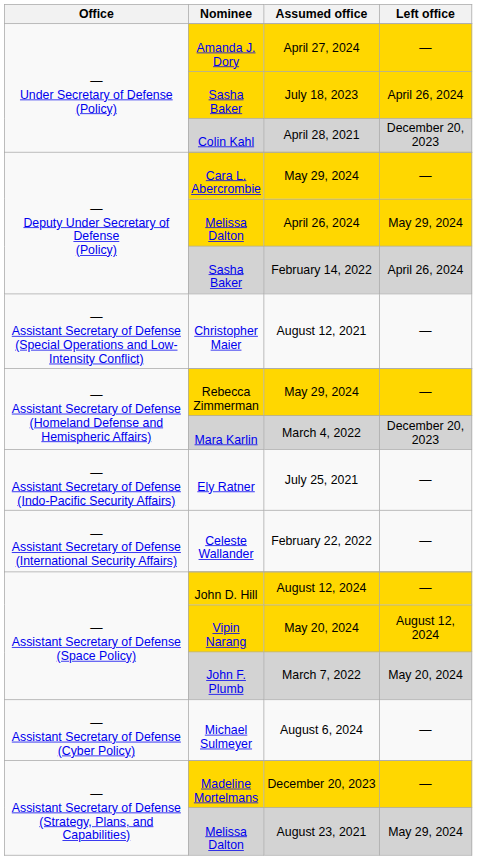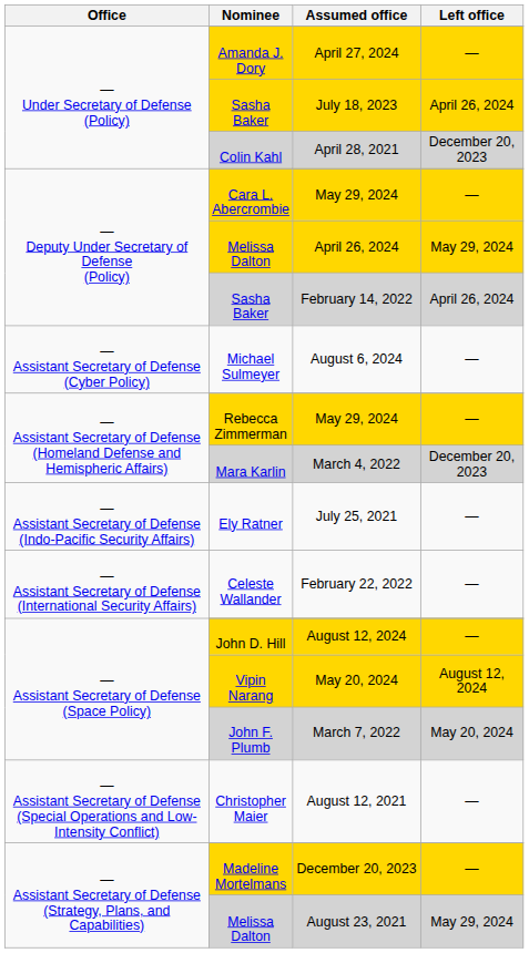rows swapped: August 6, 2024 <-> August 12, 2021
